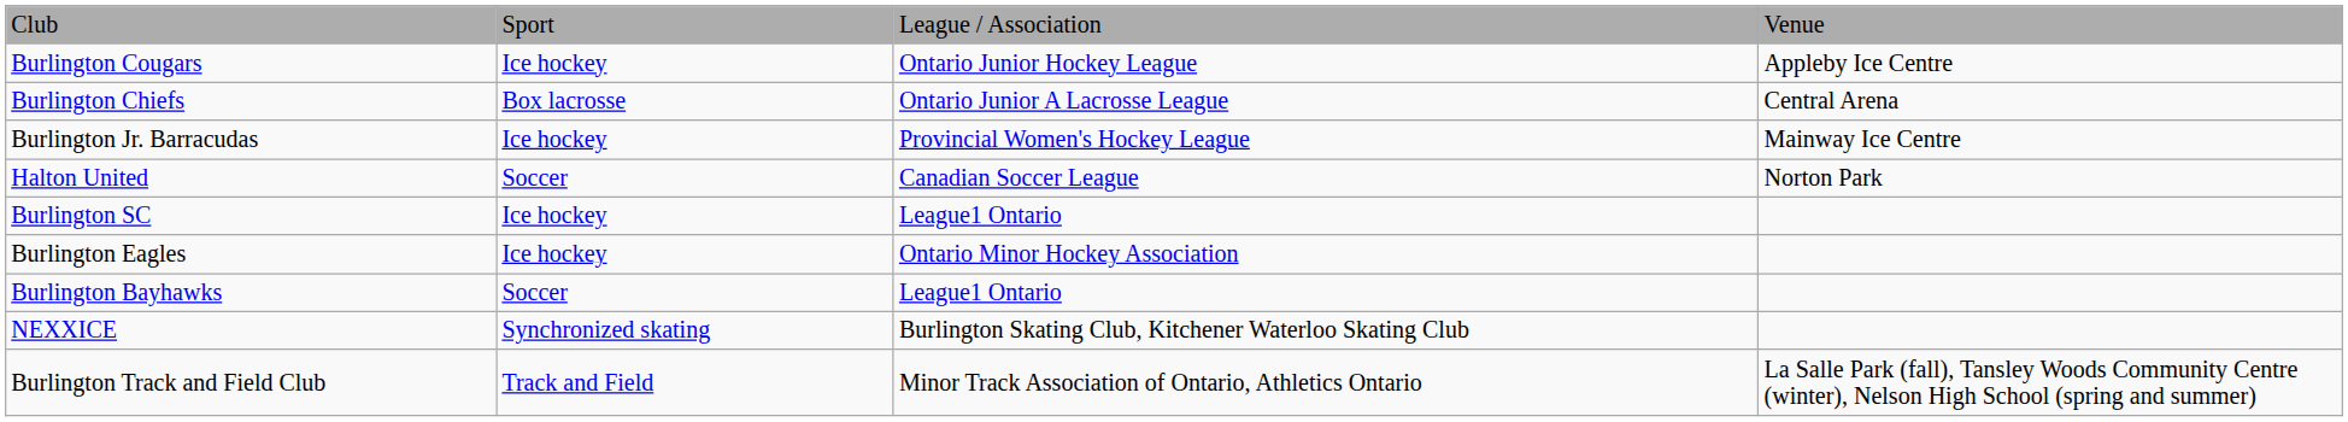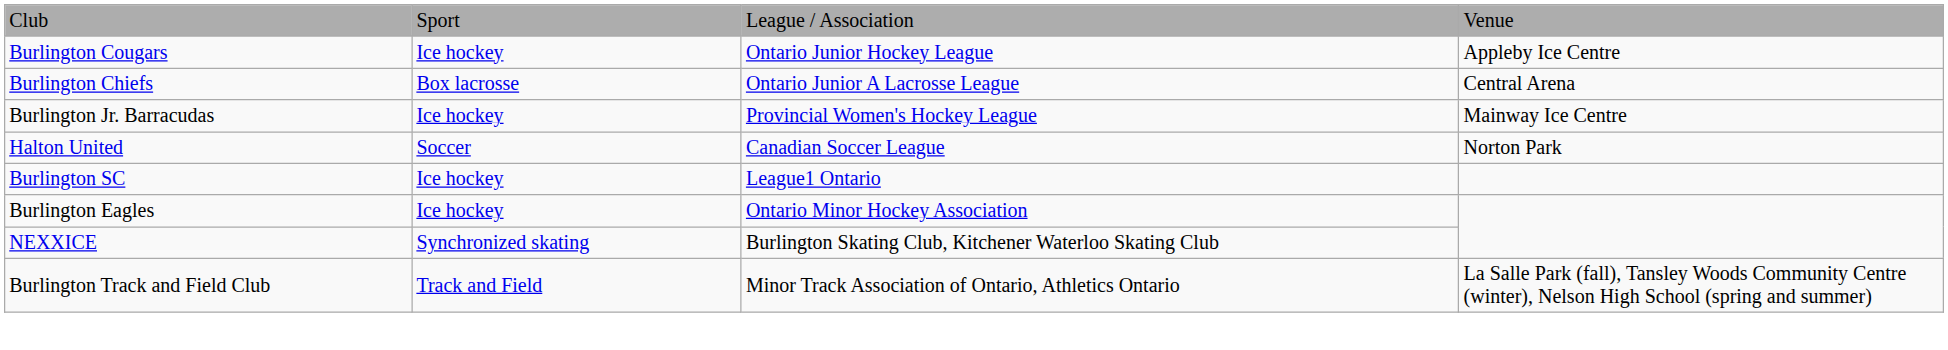- row: Burlington Bayhawks | Soccer | League1 Ontario
